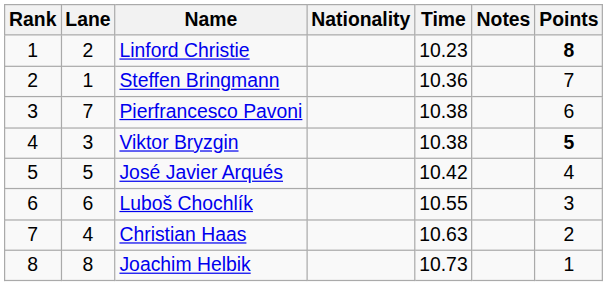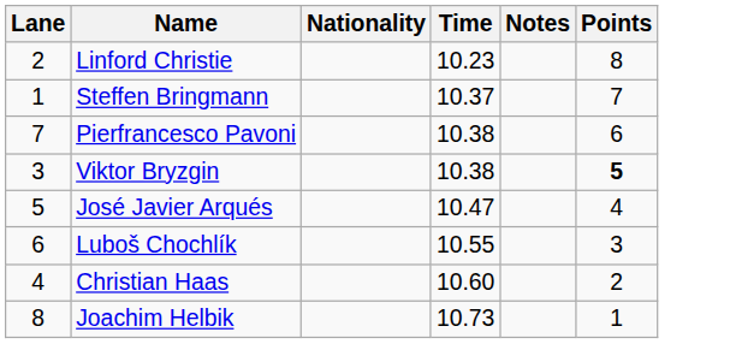- column: Rank | 1 | 2 | 3 | 4 | 5 | 6 | 7 | 8
Linford Christie | Points: bold -> normal
Steffen Bringmann | Time: 10.36 -> 10.37
José Javier Arqués | Time: 10.42 -> 10.47
Christian Haas | Time: 10.63 -> 10.60
